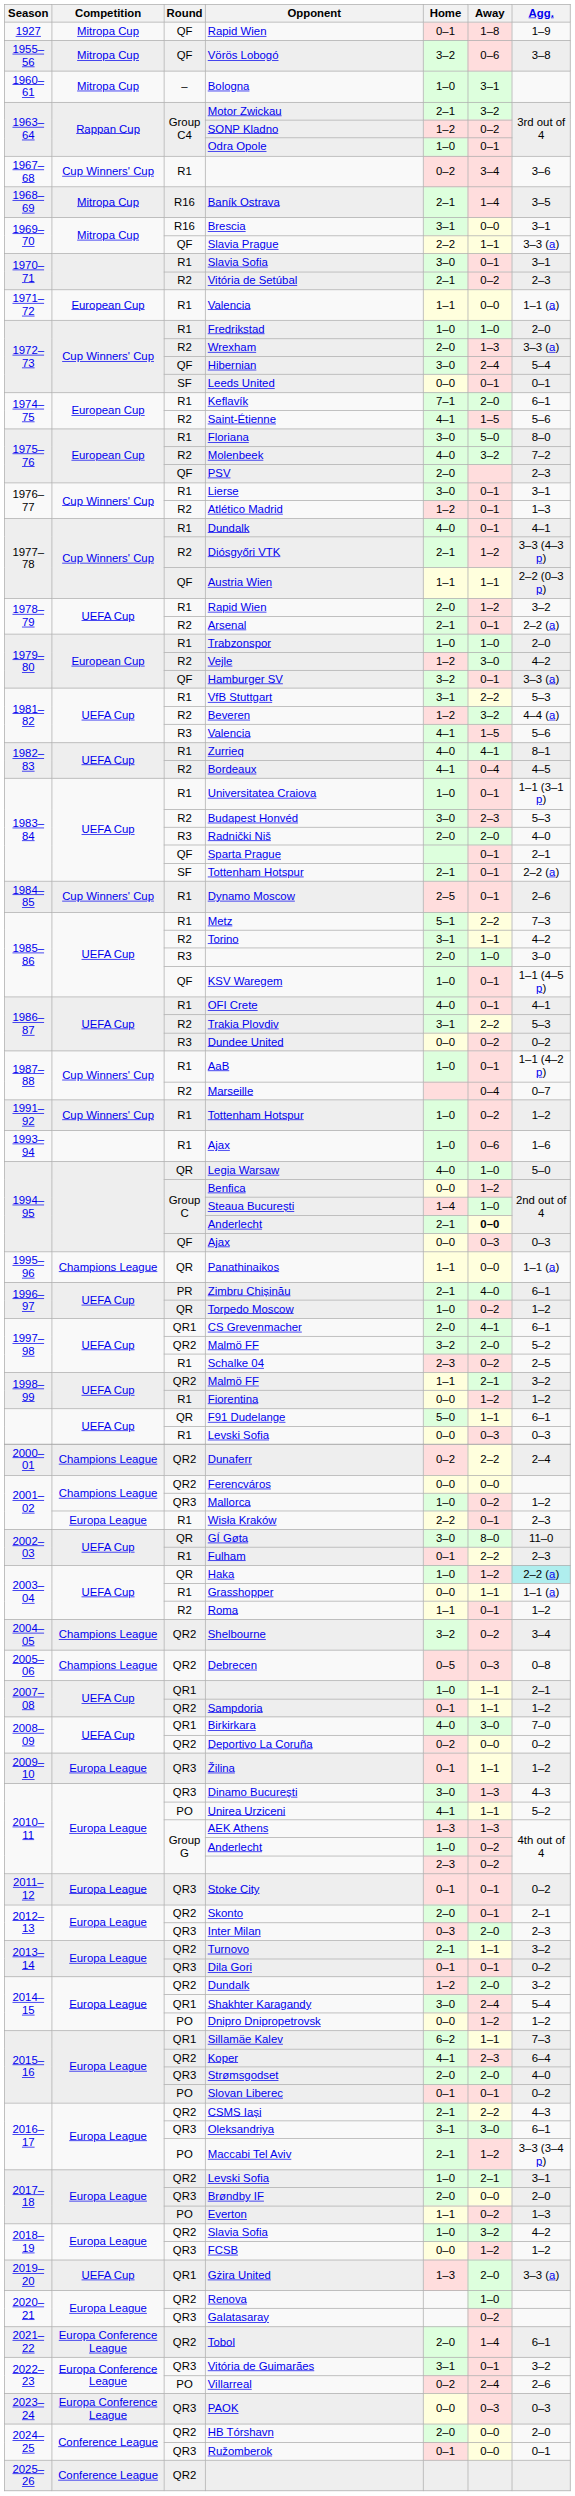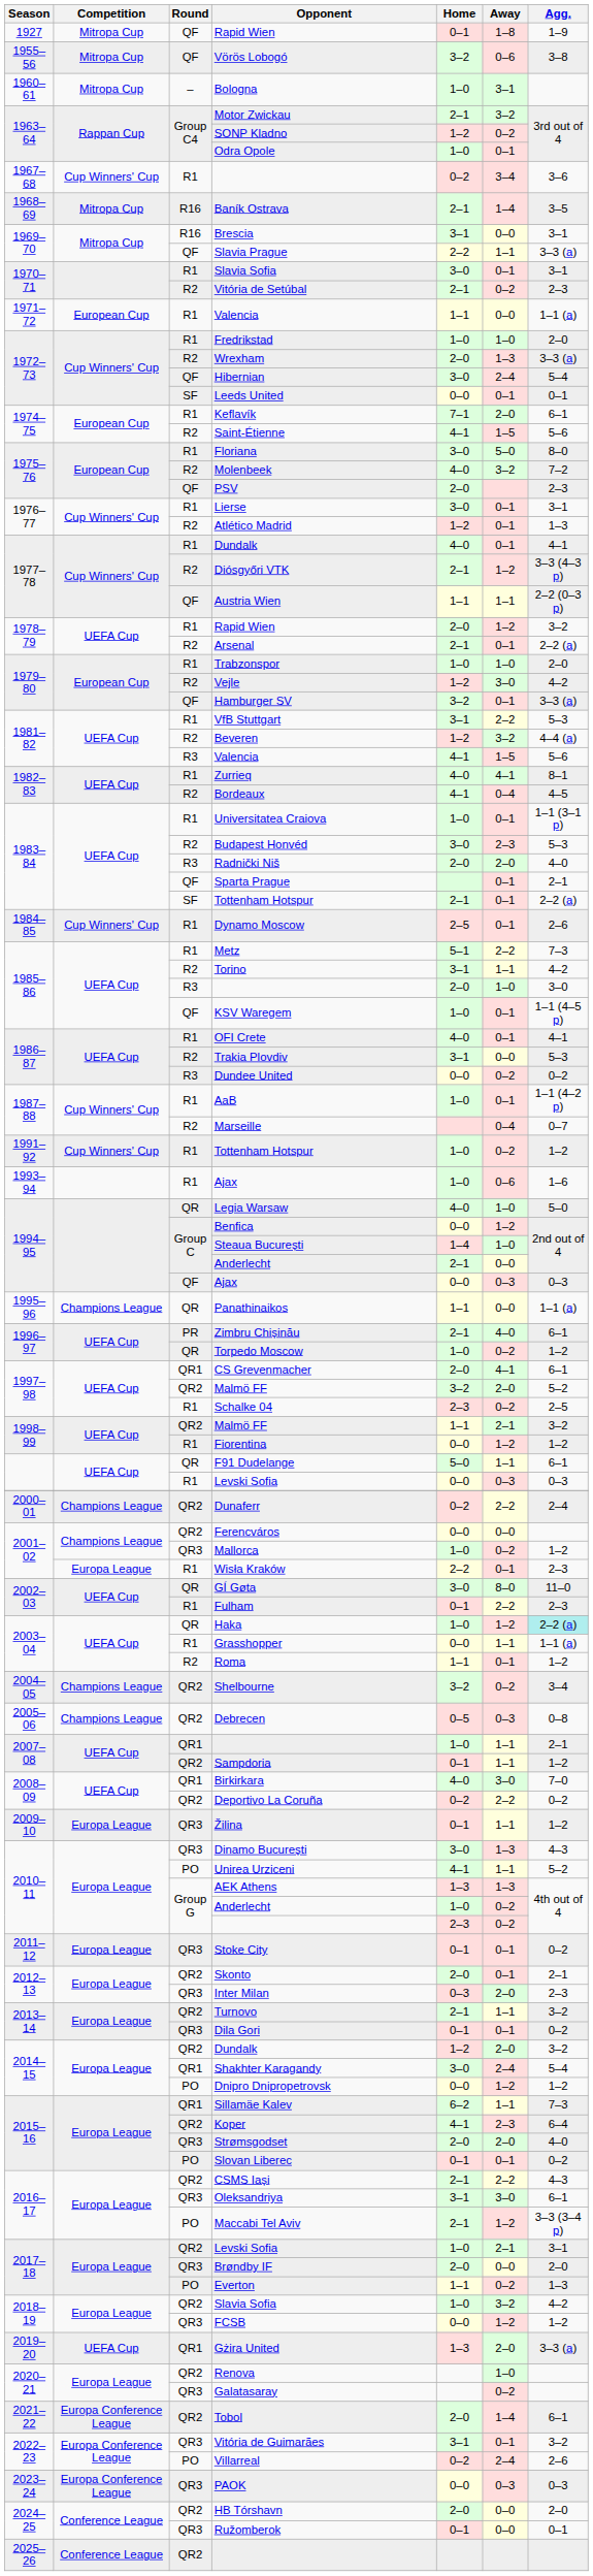Trakia Plovdiv | Away: 2–2 -> 0–0
1994–95 / Anderlecht | Away: bold -> normal
Deportivo La Coruña | Away: 0–0 -> 2–2
